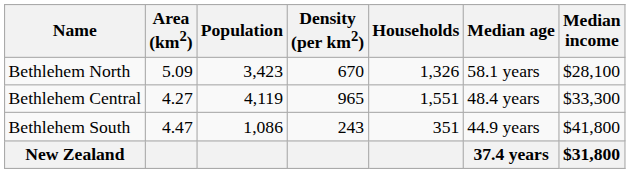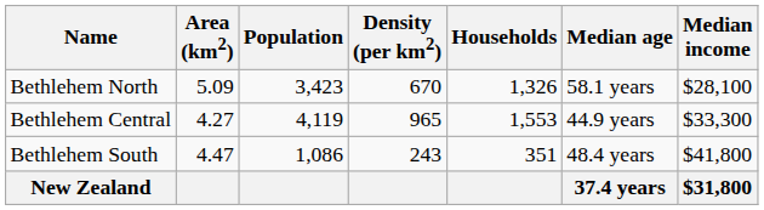Bethlehem Central | Households: 1,551 -> 1,553
Bethlehem Central | Median age: 48.4 years -> 44.9 years
Bethlehem South | Median age: 44.9 years -> 48.4 years
